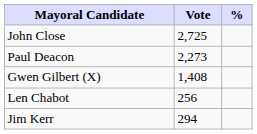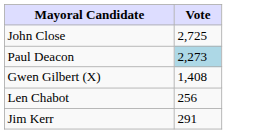- column: %
Paul Deacon | Vote: no background -> lightblue background
Jim Kerr | Vote: 294 -> 291
